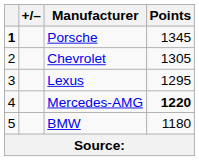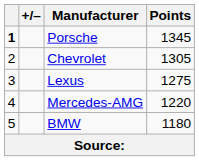Lexus | Points: 1295 -> 1275
Mercedes-AMG | Points: bold -> normal
